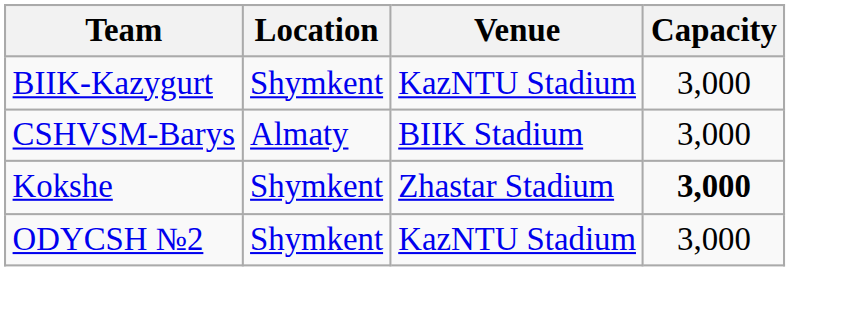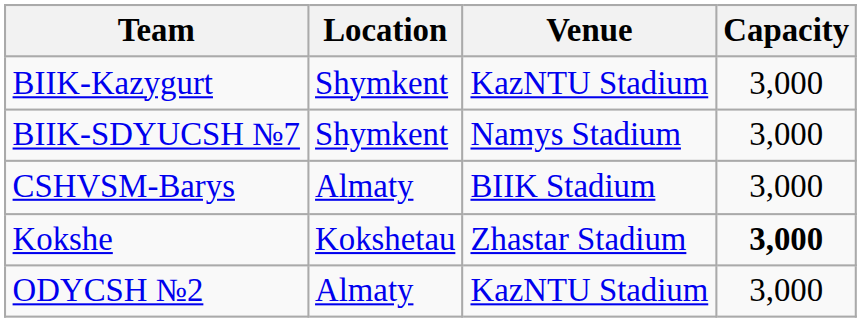+ row: BIIK-SDYUCSH №7 | Shymkent | Namys Stadium | 3,000
Kokshe | Location: Shymkent -> Kokshetau
ODYCSH №2 | Location: Shymkent -> Almaty
